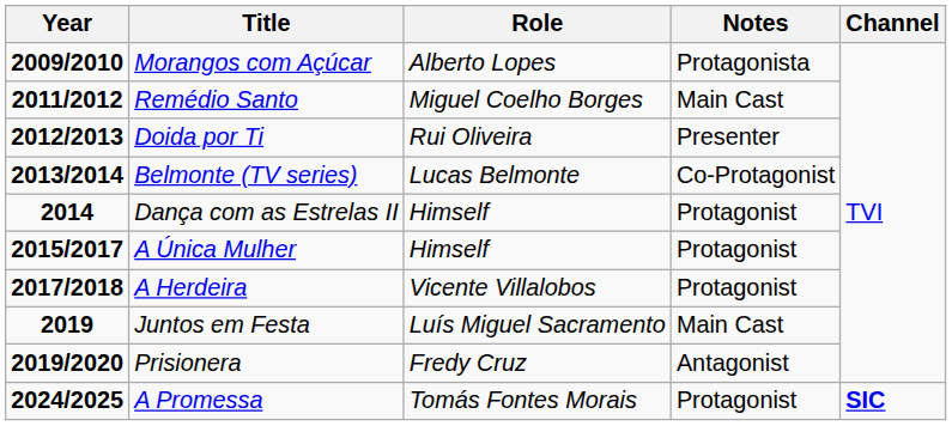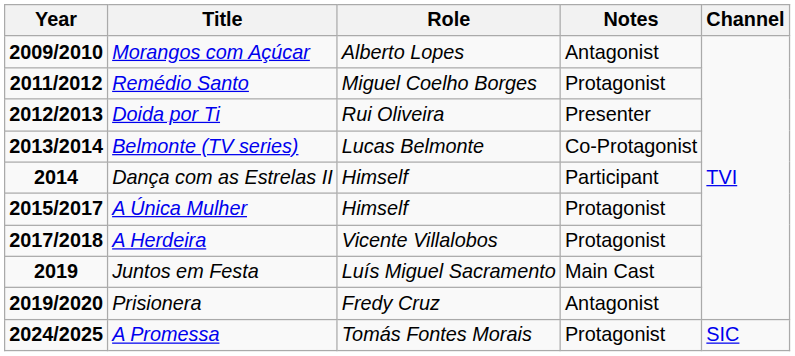Morangos com Açúcar | Notes: Protagonista -> Antagonist
Remédio Santo | Notes: Main Cast -> Protagonist
Dança com as Estrelas II | Notes: Protagonist -> Participant
A Promessa | Channel: bold -> normal
